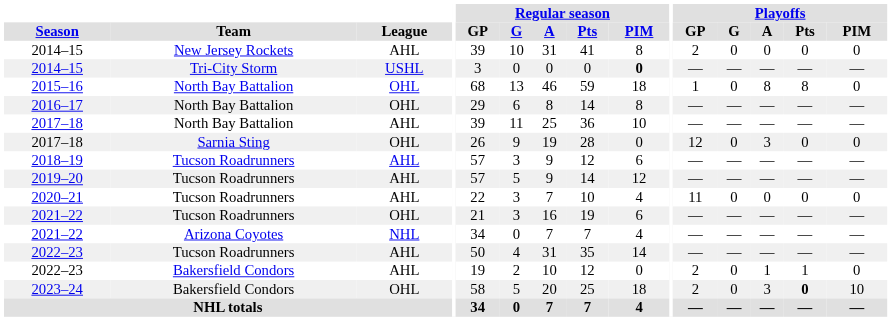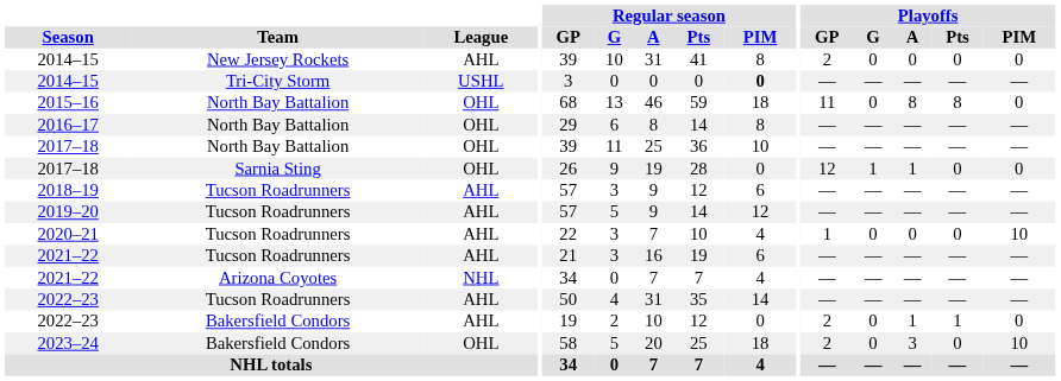2015–16 | Playoffs / GP: 1 -> 11
2017–18 / North Bay Battalion | League: AHL -> OHL
2017–18 / Sarnia Sting | Playoffs / G: 0 -> 1
2017–18 / Sarnia Sting | Playoffs / A: 3 -> 1
2020–21 | Playoffs / GP: 11 -> 1
2020–21 | Playoffs / PIM: 0 -> 10
2021–22 / Tucson Roadrunners | League: OHL -> AHL
2023–24 | Playoffs / Pts: bold -> normal
